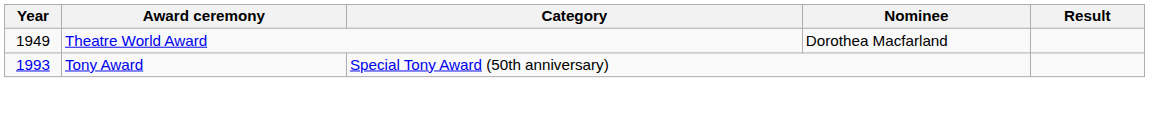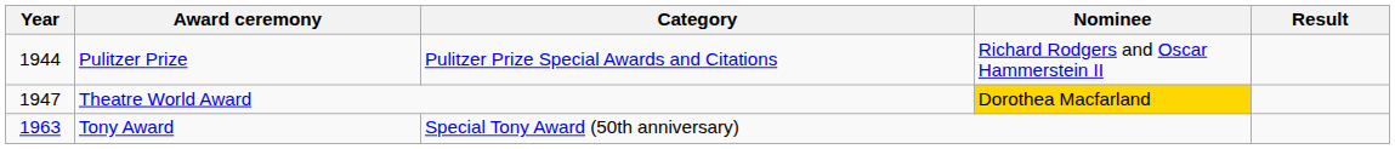+ row: 1944 | Pulitzer Prize | Pulitzer Prize Special Awards and Citations | Richard Rodgers and Oscar Hammerstein II
Theatre World Award | Year: 1949 -> 1947
Theatre World Award | Nominee: no background -> gold background
Tony Award | Year: 1993 -> 1963
